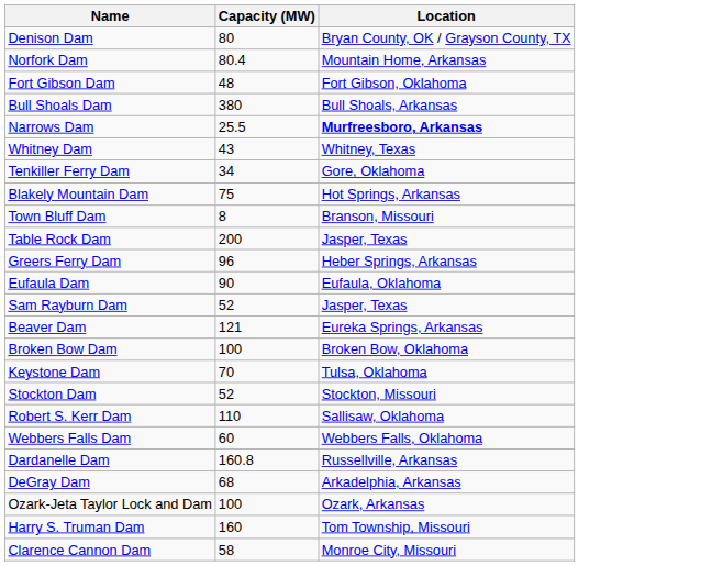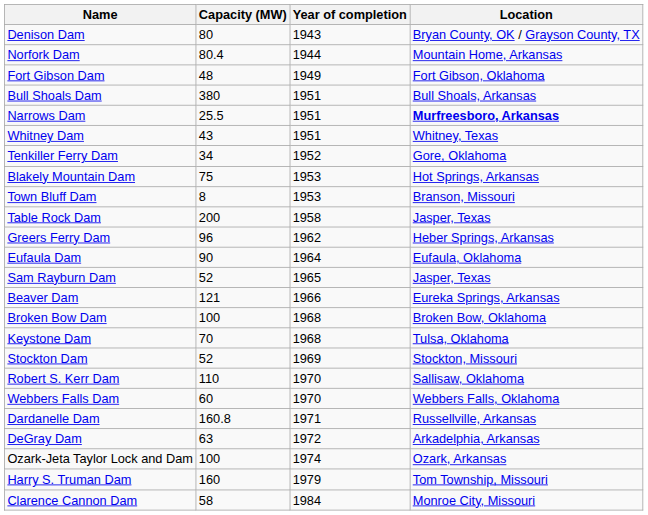+ column: Year of completion | 1943 | 1944 | 1949 | 1951 | 1951 | 1951 | 1952 | 1953 | 1953 | 1958 | 1962 | 1964 | 1965 | 1966 | 1968 | 1968 | 1969 | 1970 | 1970 | 1971 | 1972 | 1974 | 1979 | 1984
DeGray Dam | Capacity (MW): 68 -> 63
